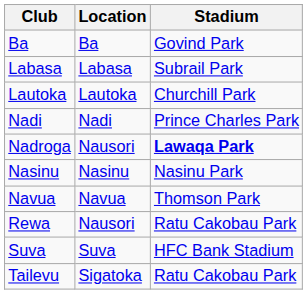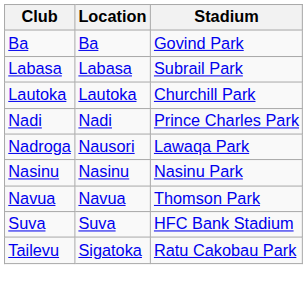Nadroga | Stadium: bold -> normal
- row: Rewa | Nausori | Ratu Cakobau Park
